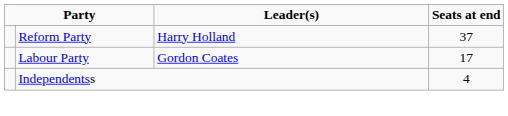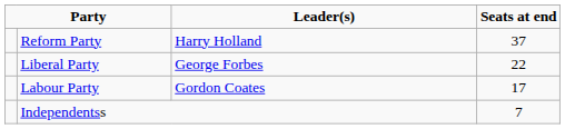+ row: Liberal Party | George Forbes | 22
Independentss | Seats at end: 4 -> 7
